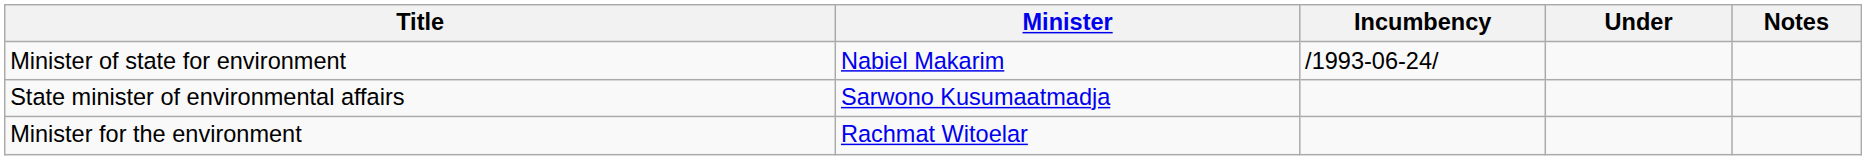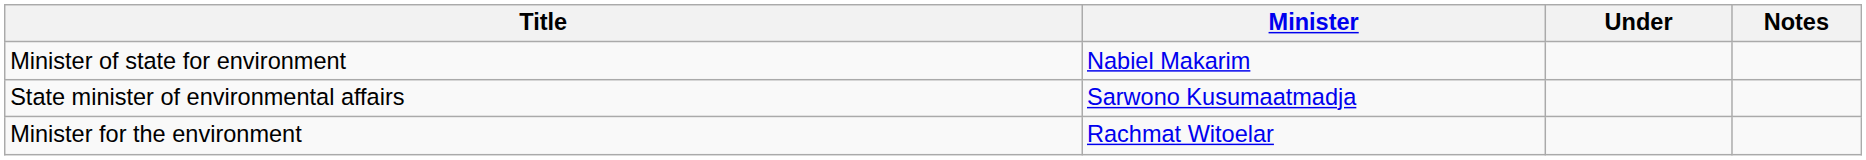- column: Incumbency | /1993-06-24/
